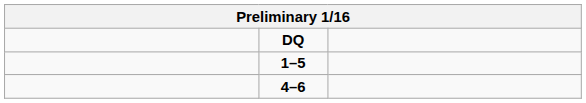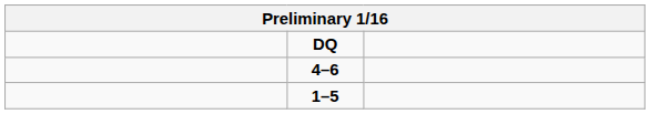rows swapped: 1–5 <-> 4–6
